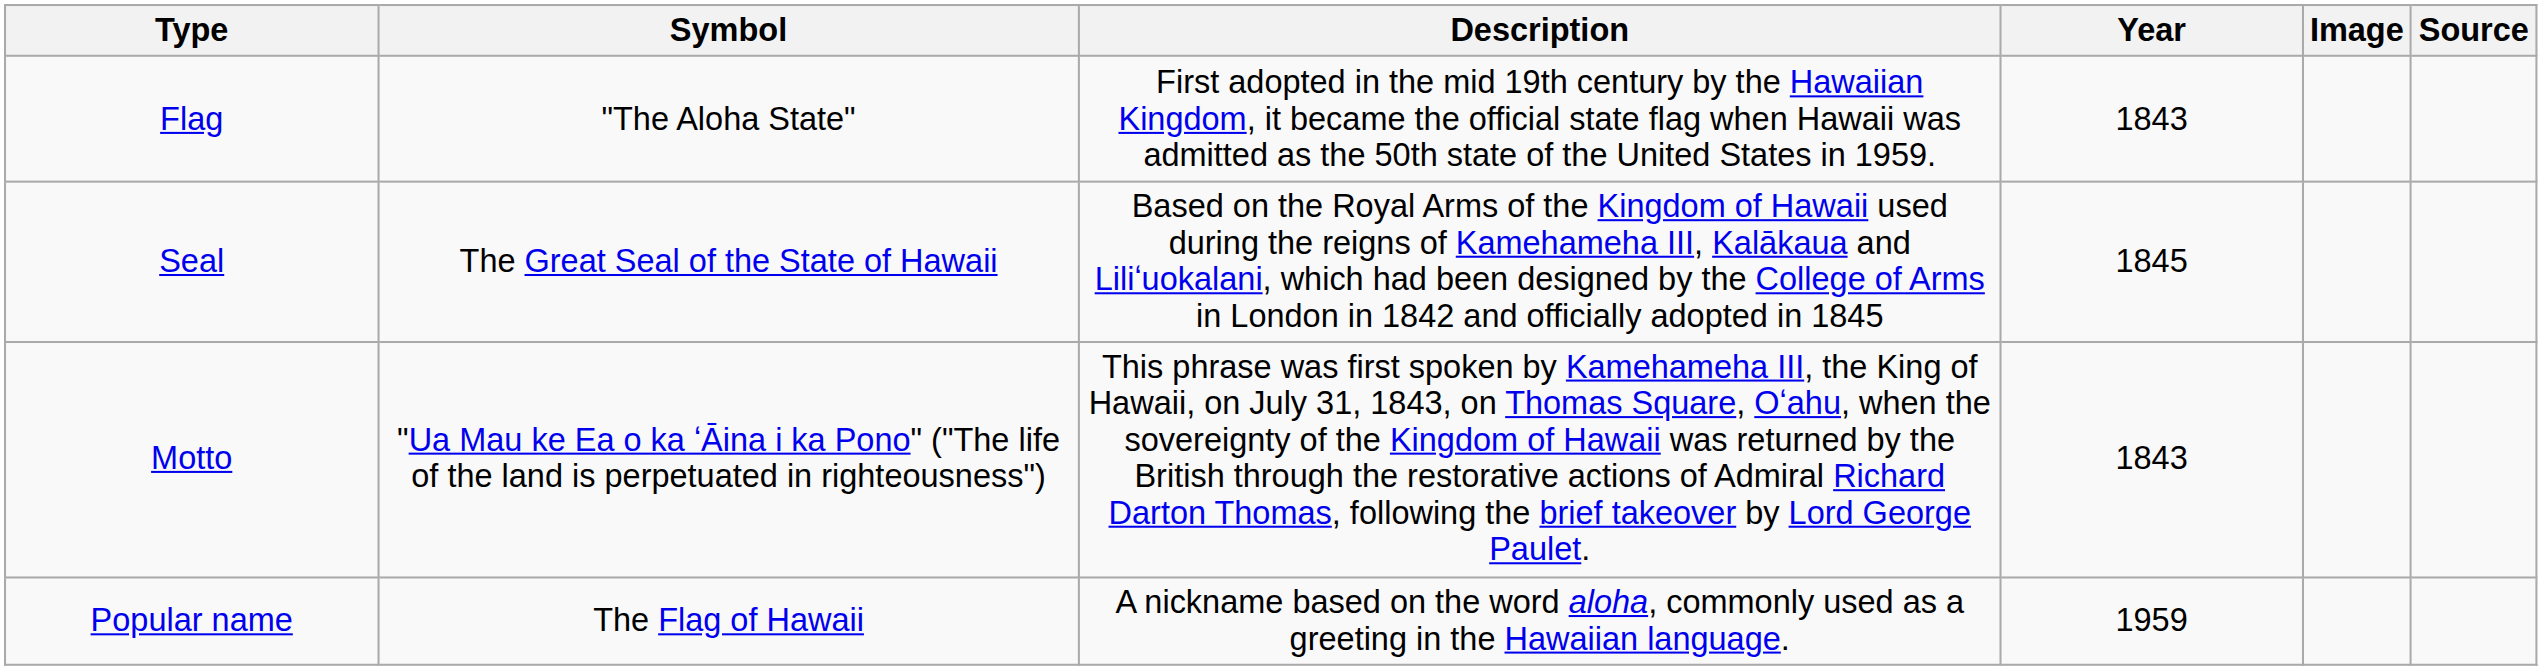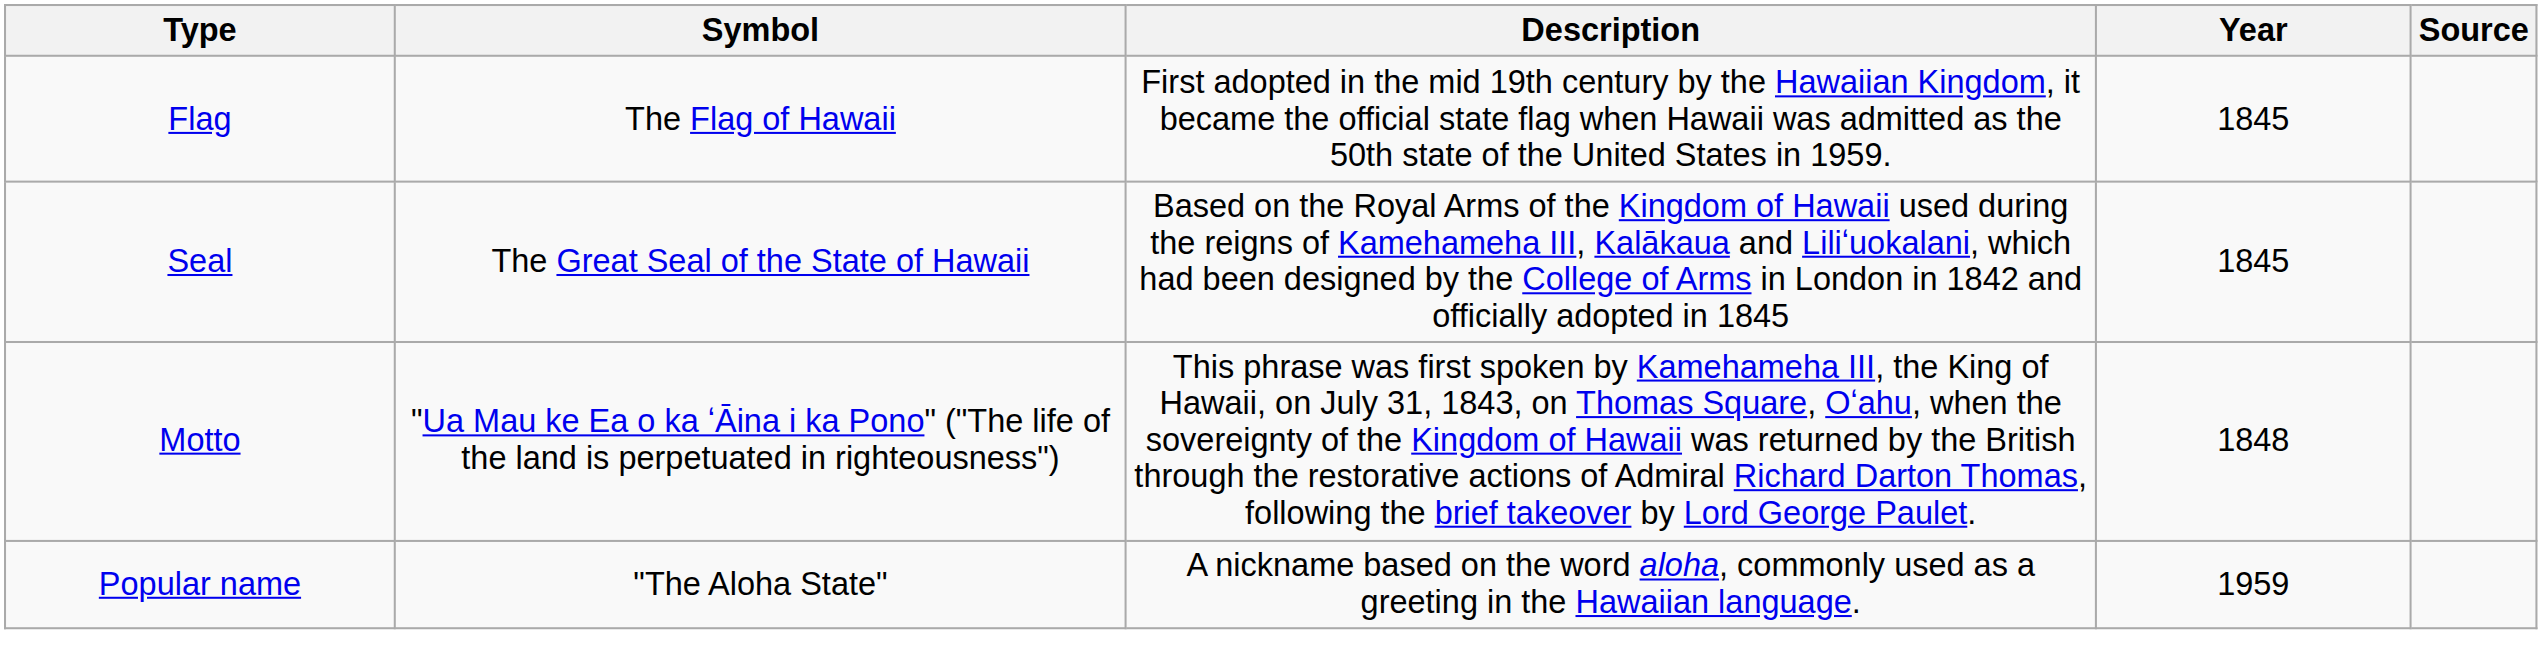- column: Image
Flag | Symbol: "The Aloha State" -> The Flag of Hawaii
Flag | Year: 1843 -> 1845
Motto | Year: 1843 -> 1848
Popular name | Symbol: The Flag of Hawaii -> "The Aloha State"
